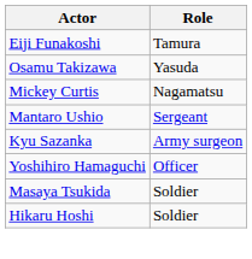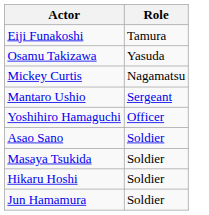- row: Kyu Sazanka | Army surgeon
+ row: Asao Sano | Soldier
+ row: Jun Hamamura | Soldier
